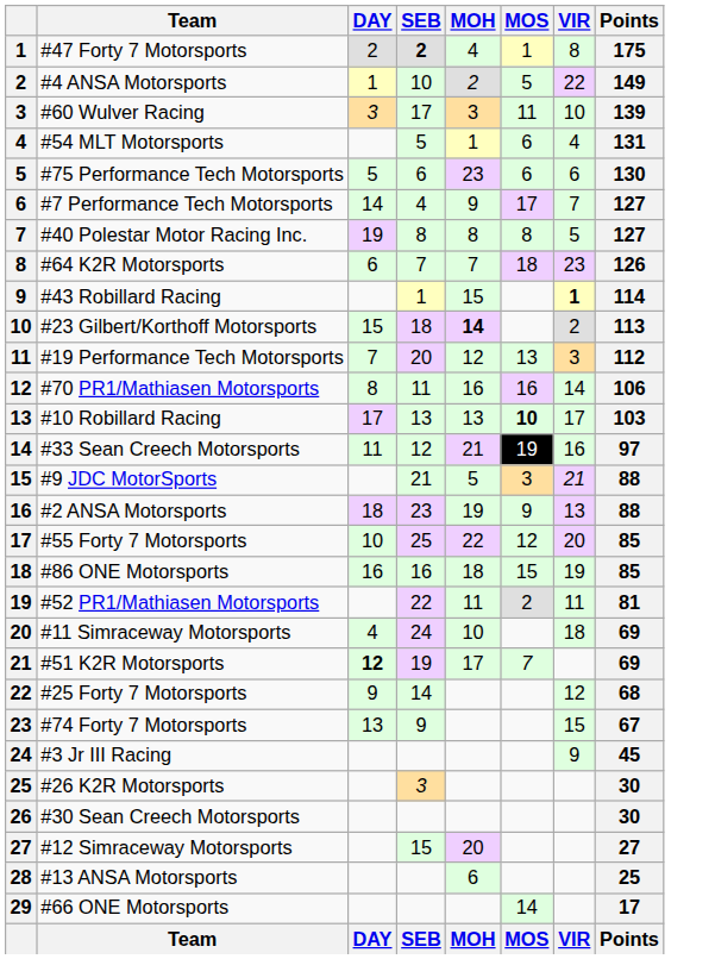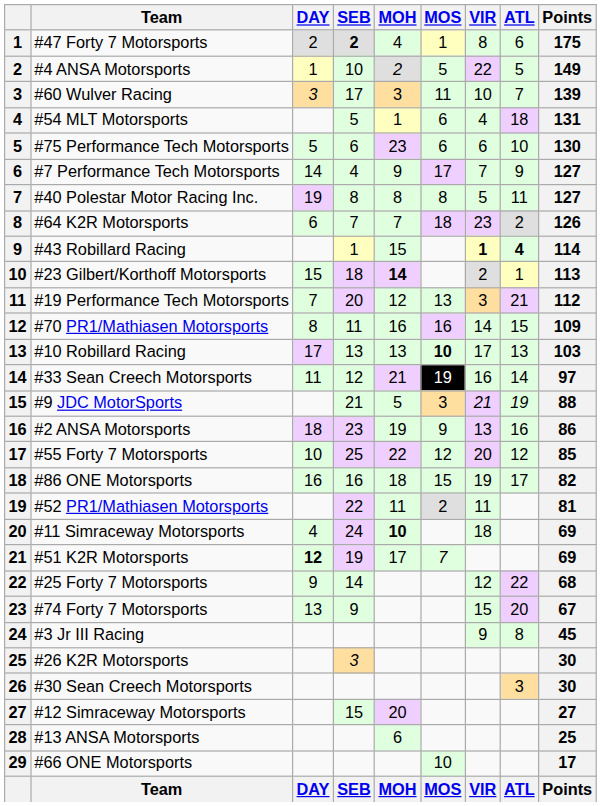+ column: ATL | 6 | 5 | 7 | 18 | 10 | 9 | 11 | 2 | 4 | 1 | 21 | 15 | 13 | 14 | 19 | 16 | 12 | 17 | 22 | 20 | 8 | 3 | ATL
#70 PR1/Mathiasen Motorsports | Points: 106 -> 109
#2 ANSA Motorsports | Points: 88 -> 86
#86 ONE Motorsports | Points: 85 -> 82
#11 Simraceway Motorsports | MOH: normal -> bold
#66 ONE Motorsports | MOS: 14 -> 10
